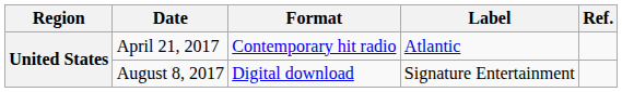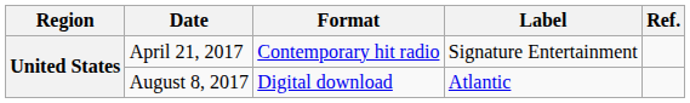April 21, 2017 | Label: Atlantic -> Signature Entertainment
August 8, 2017 | Label: Signature Entertainment -> Atlantic
